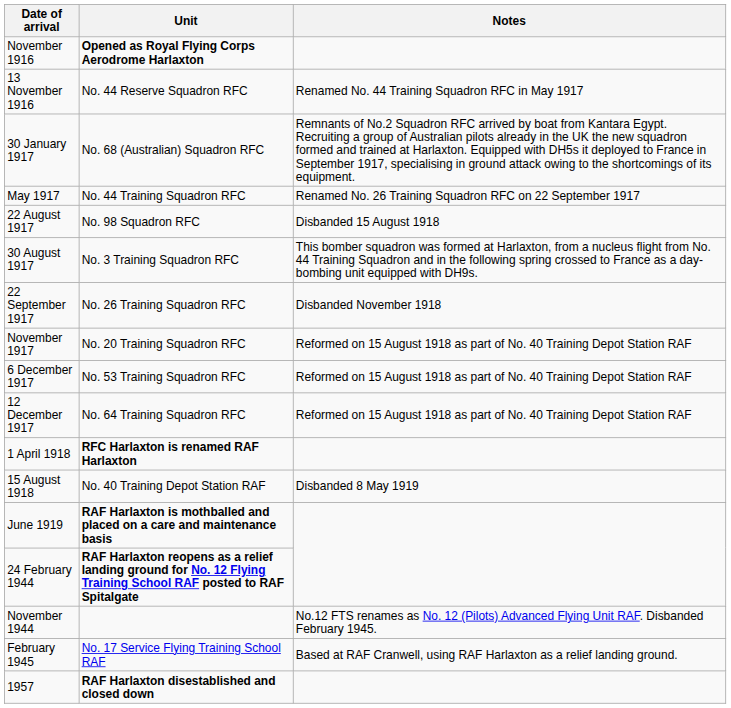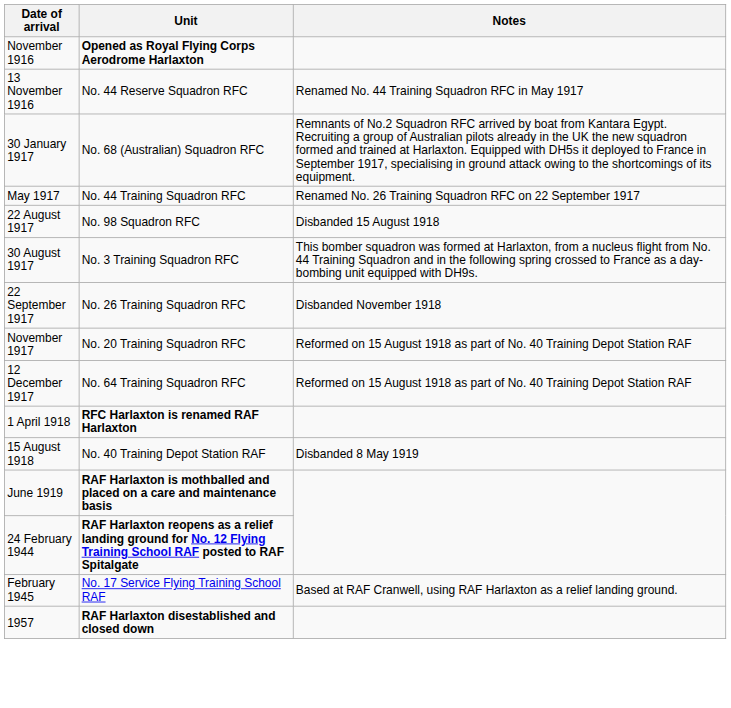- row: 6 December 1917 | No. 53 Training Squadron RFC | Reformed on 15 August 1918 as part of No. 40 Training Depot Station RAF
- row: November 1944 | No.12 FTS renames as No. 12 (Pilots) Advanced Flying Unit RAF. Disbanded February 1945.
